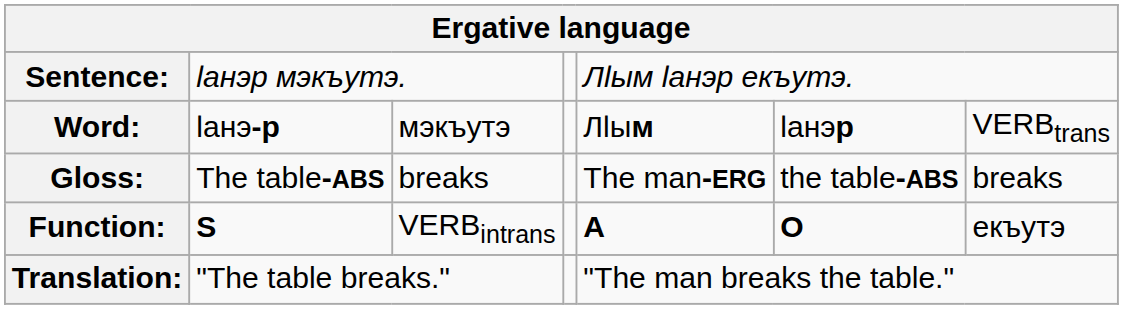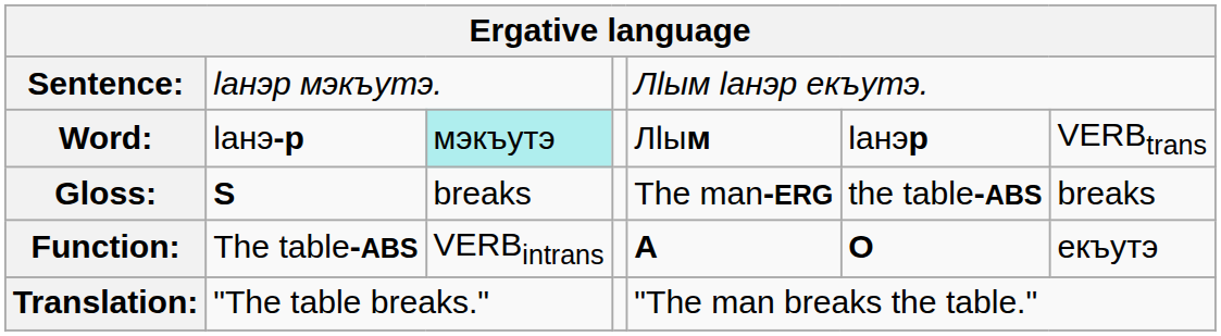Word: | column 3: no background -> paleturquoise background
Gloss: | column 2: The table-ABS -> S
Function: | column 2: S -> The table-ABS
